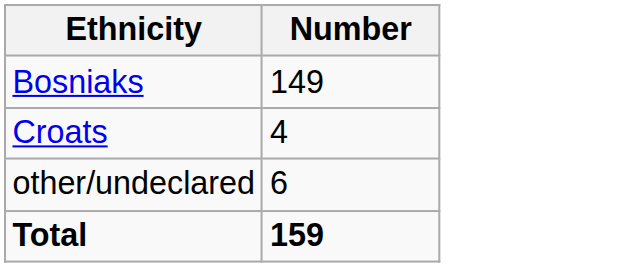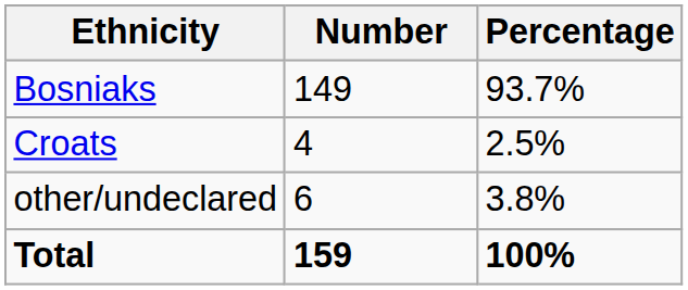+ column: Percentage | 93.7% | 2.5% | 3.8% | 100%
